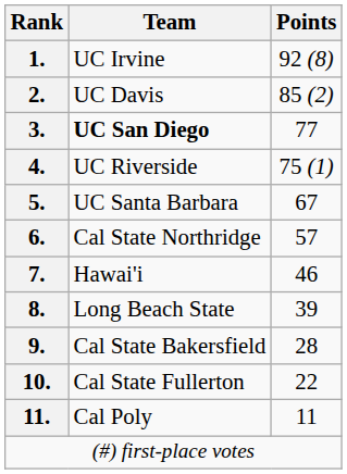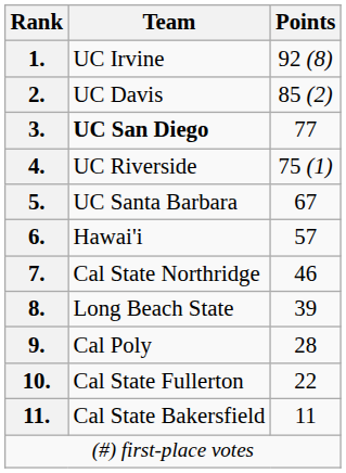6. | Team: Cal State Northridge -> Hawai'i
7. | Team: Hawai'i -> Cal State Northridge
9. | Team: Cal State Bakersfield -> Cal Poly
11. | Team: Cal Poly -> Cal State Bakersfield
